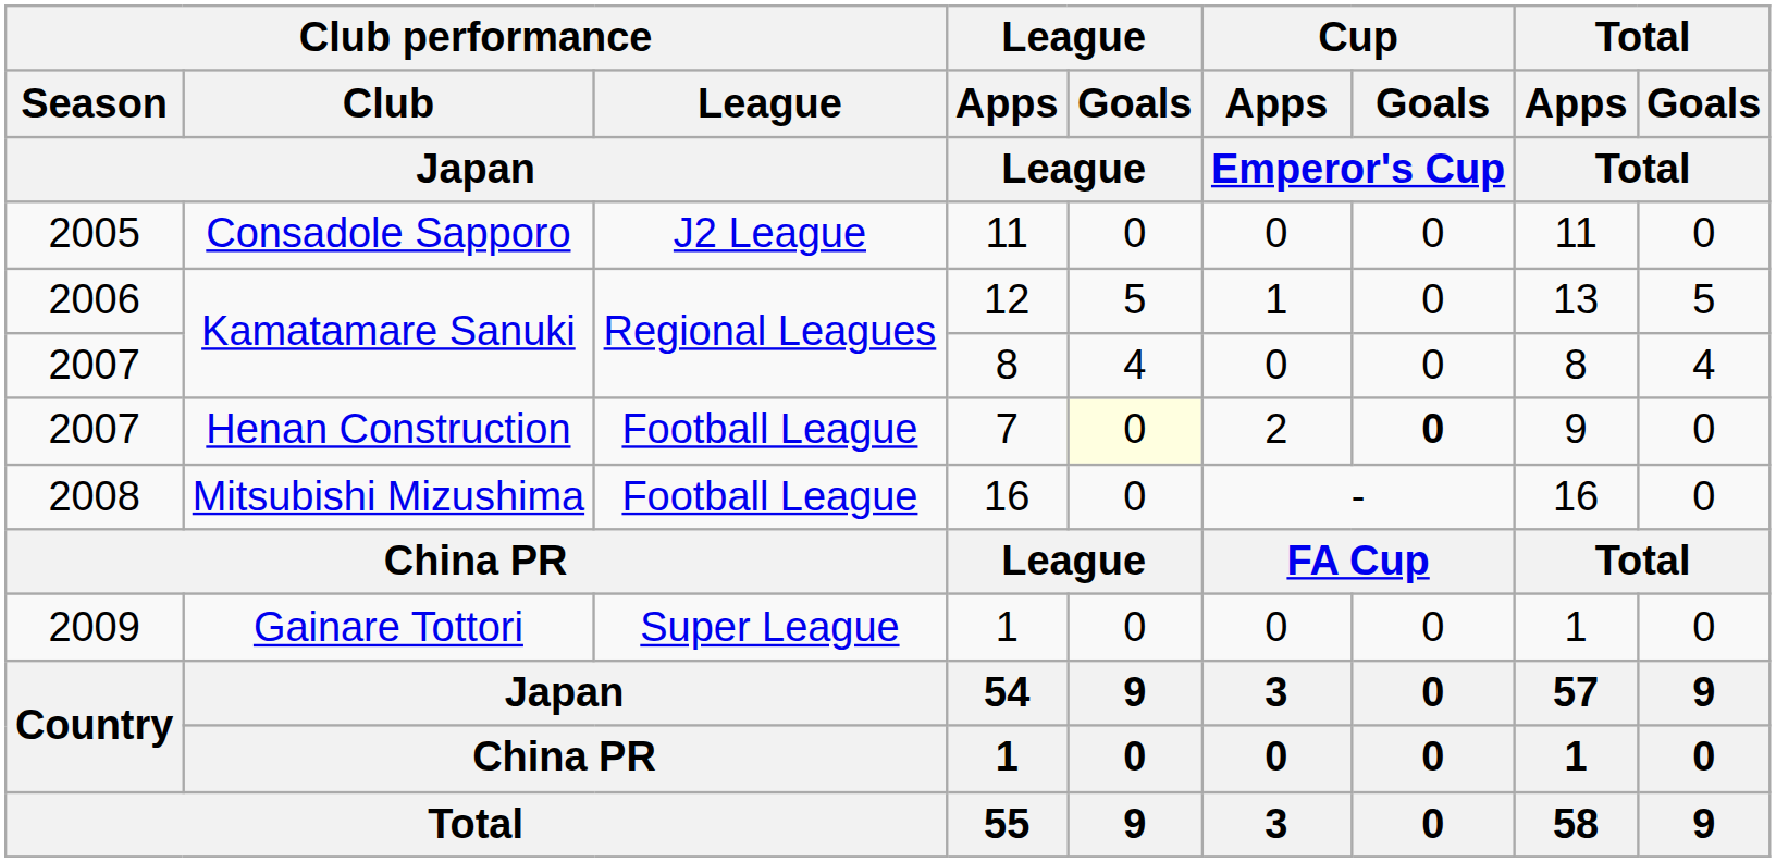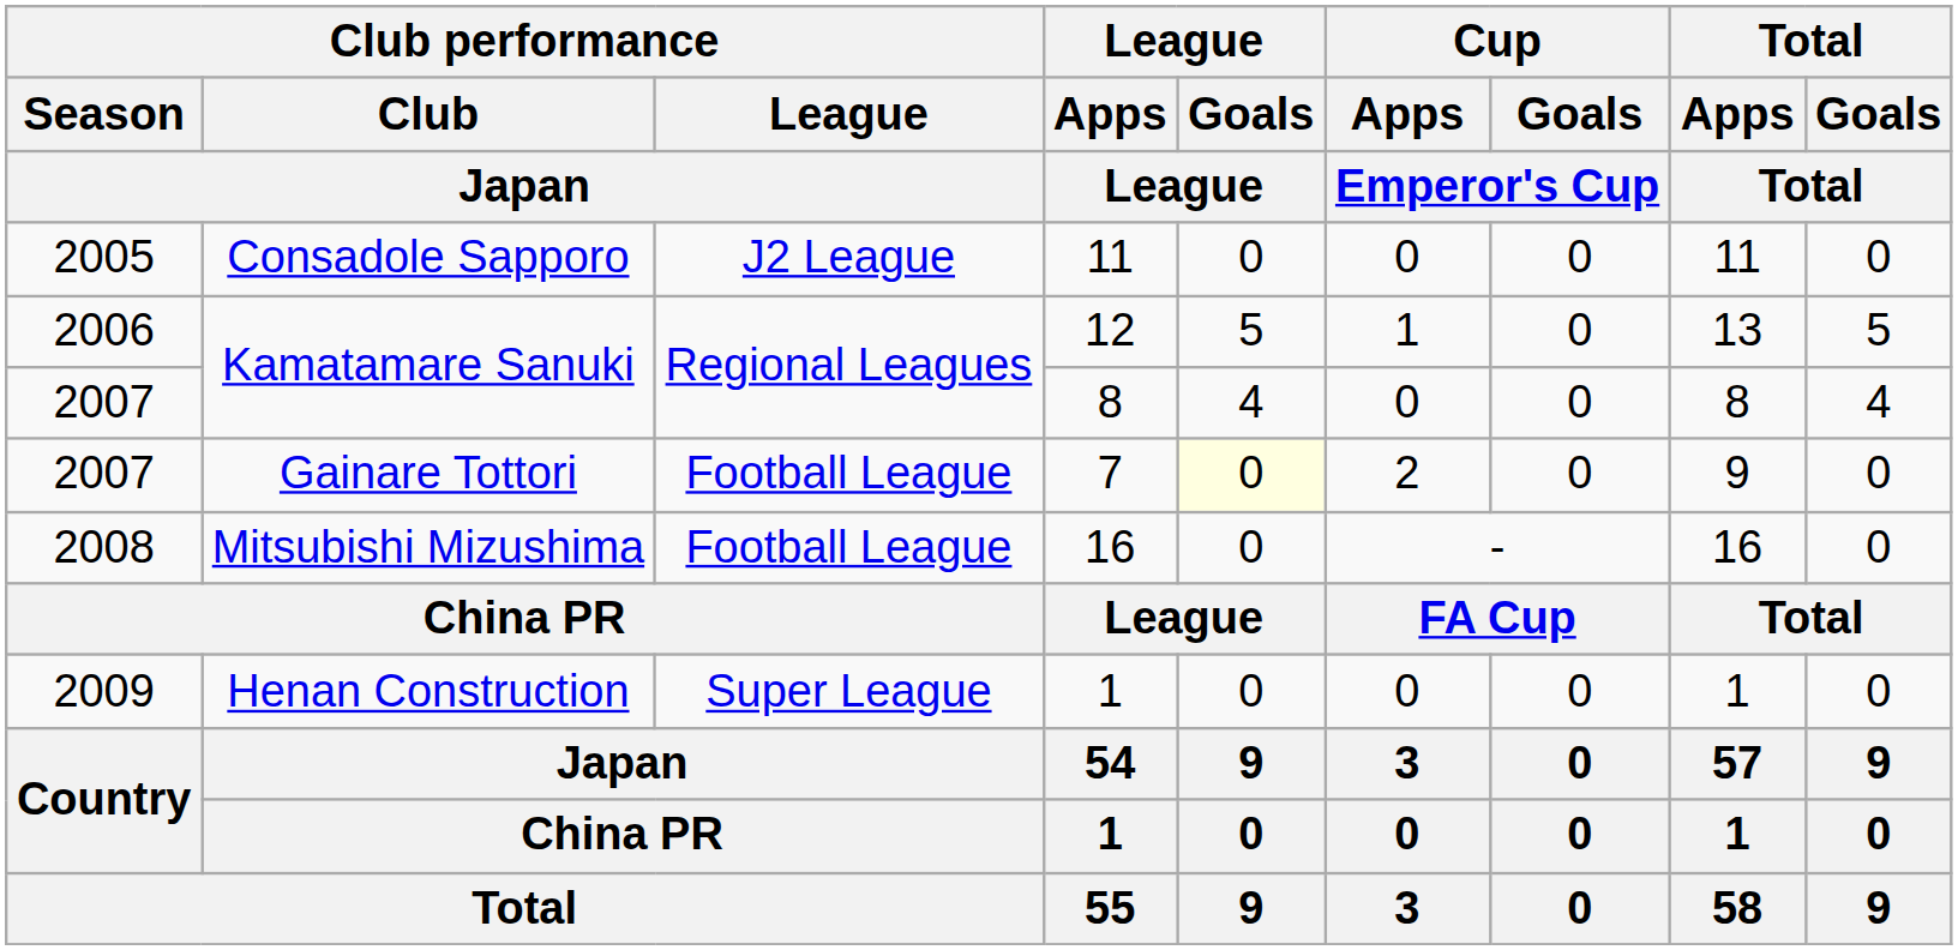7 | Club performance / Club / Japan: Henan Construction -> Gainare Tottori
7 | Cup / Goals / Emperor's Cup: bold -> normal
2009 / 1 | Club performance / Club / Japan: Gainare Tottori -> Henan Construction
